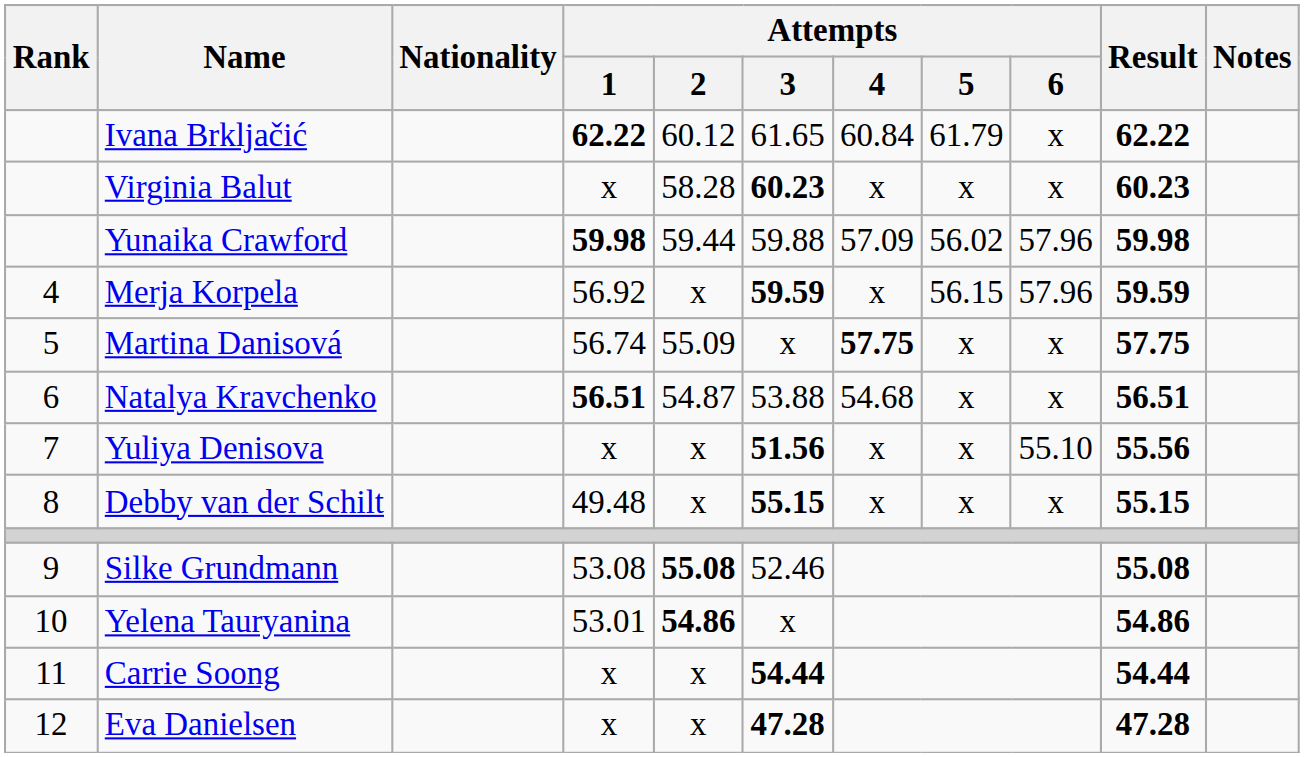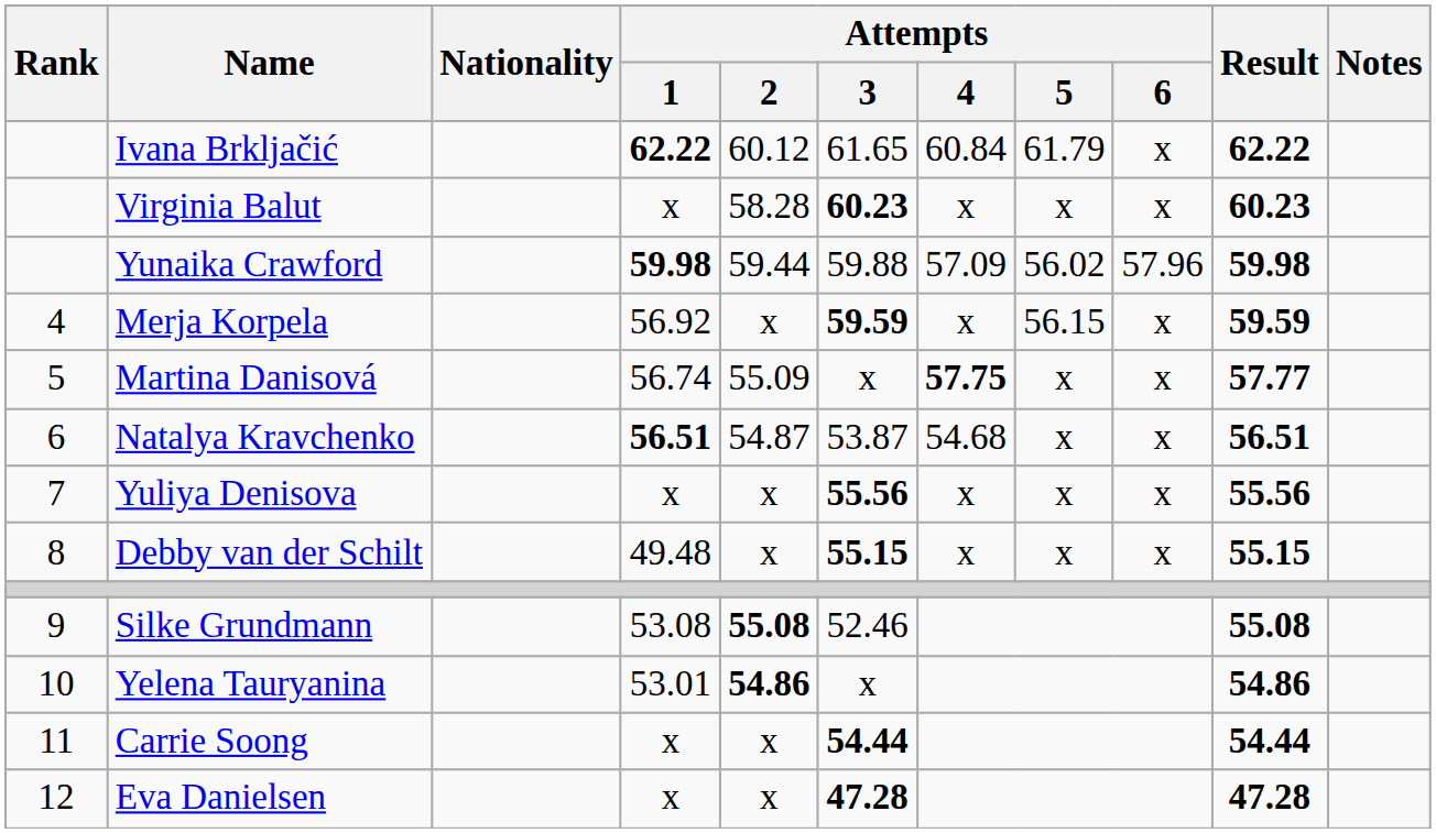Merja Korpela | Attempts / 6: 57.96 -> x
Martina Danisová | Result: 57.75 -> 57.77
Natalya Kravchenko | Attempts / 3: 53.88 -> 53.87
Yuliya Denisova | Attempts / 3: 51.56 -> 55.56
Yuliya Denisova | Attempts / 6: 55.10 -> x
